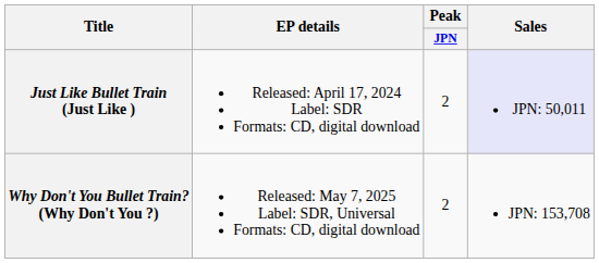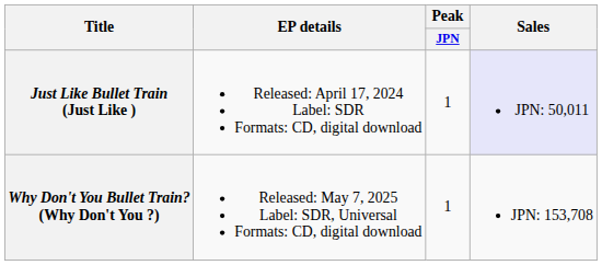Just Like Bullet Train (Just Like ) | Peak / JPN: 2 -> 1
Why Don't You Bullet Train? (Why Don't You ?) | Peak / JPN: 2 -> 1
